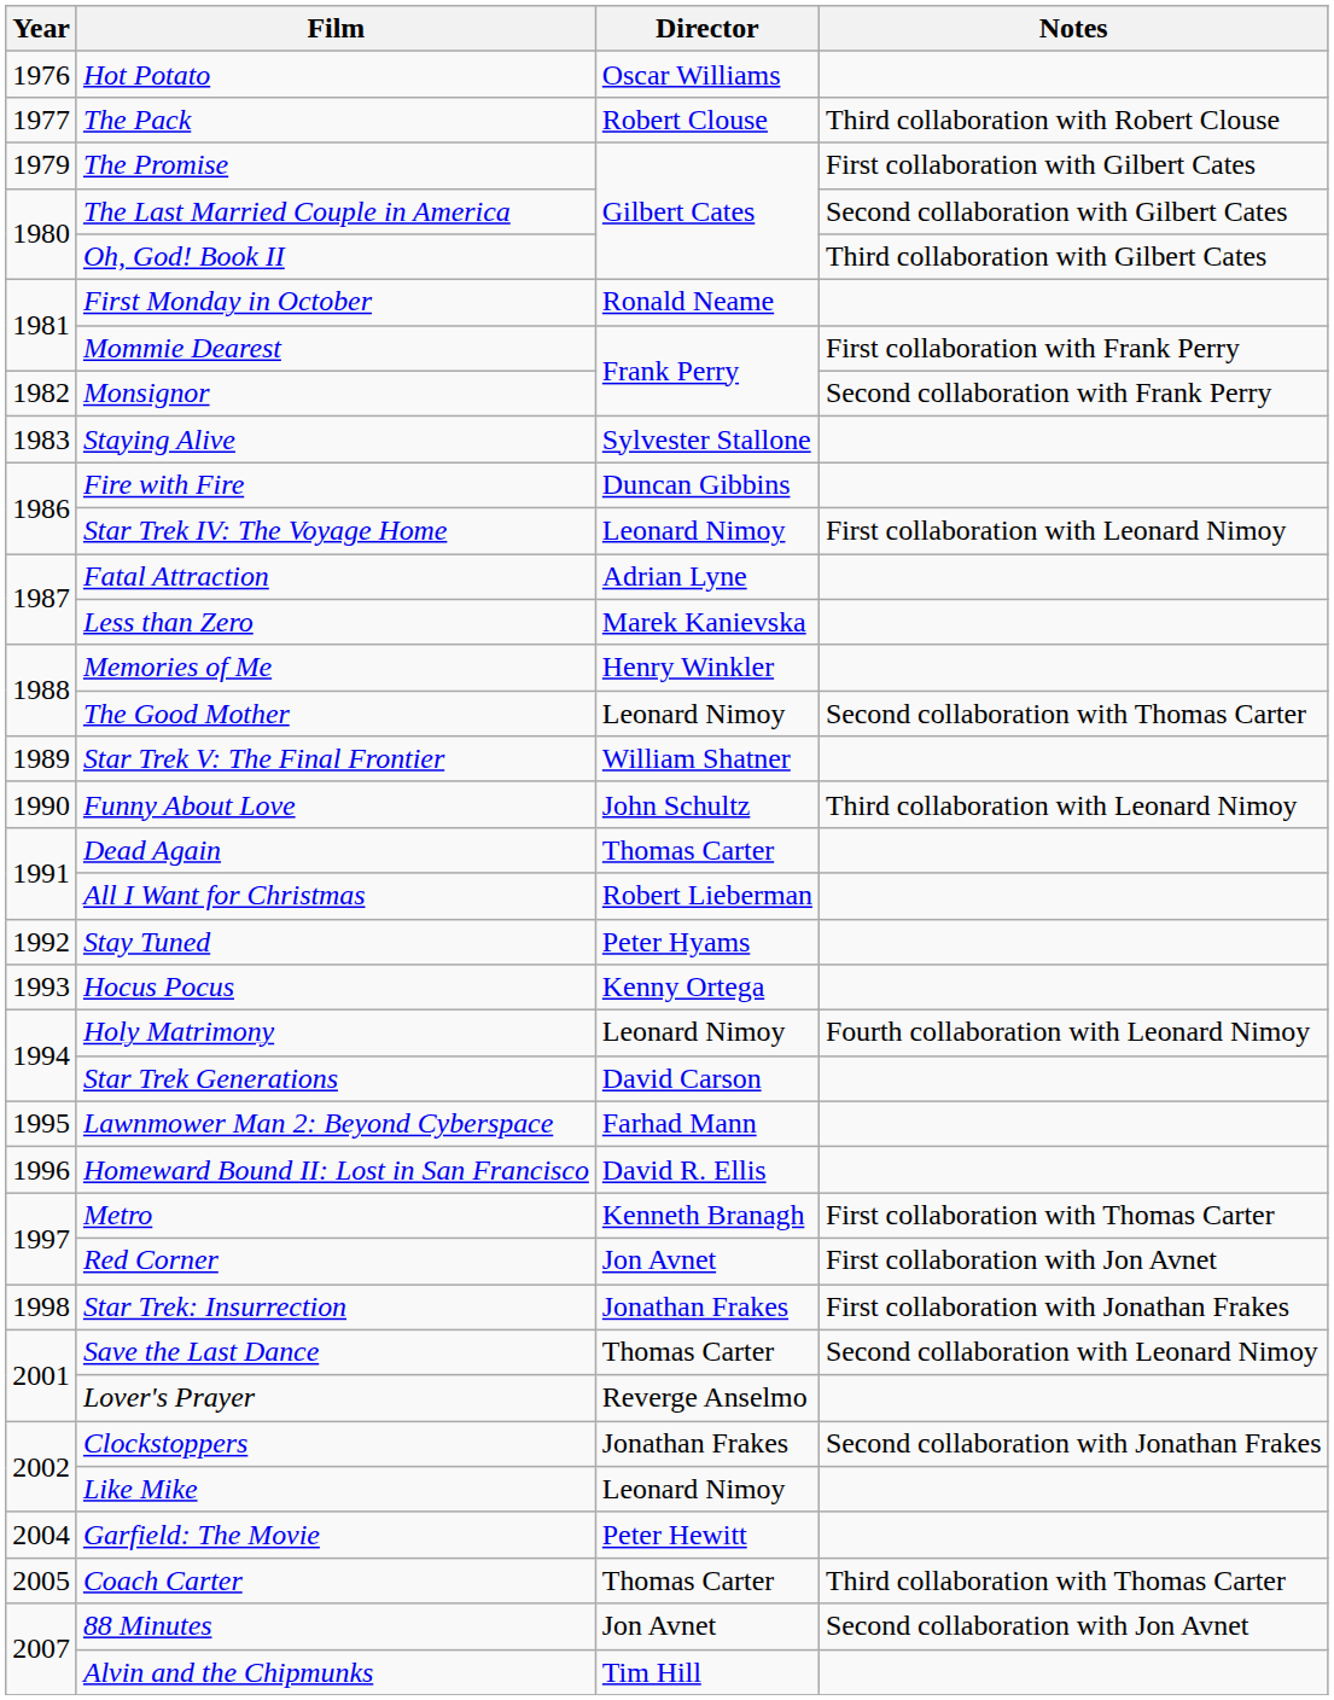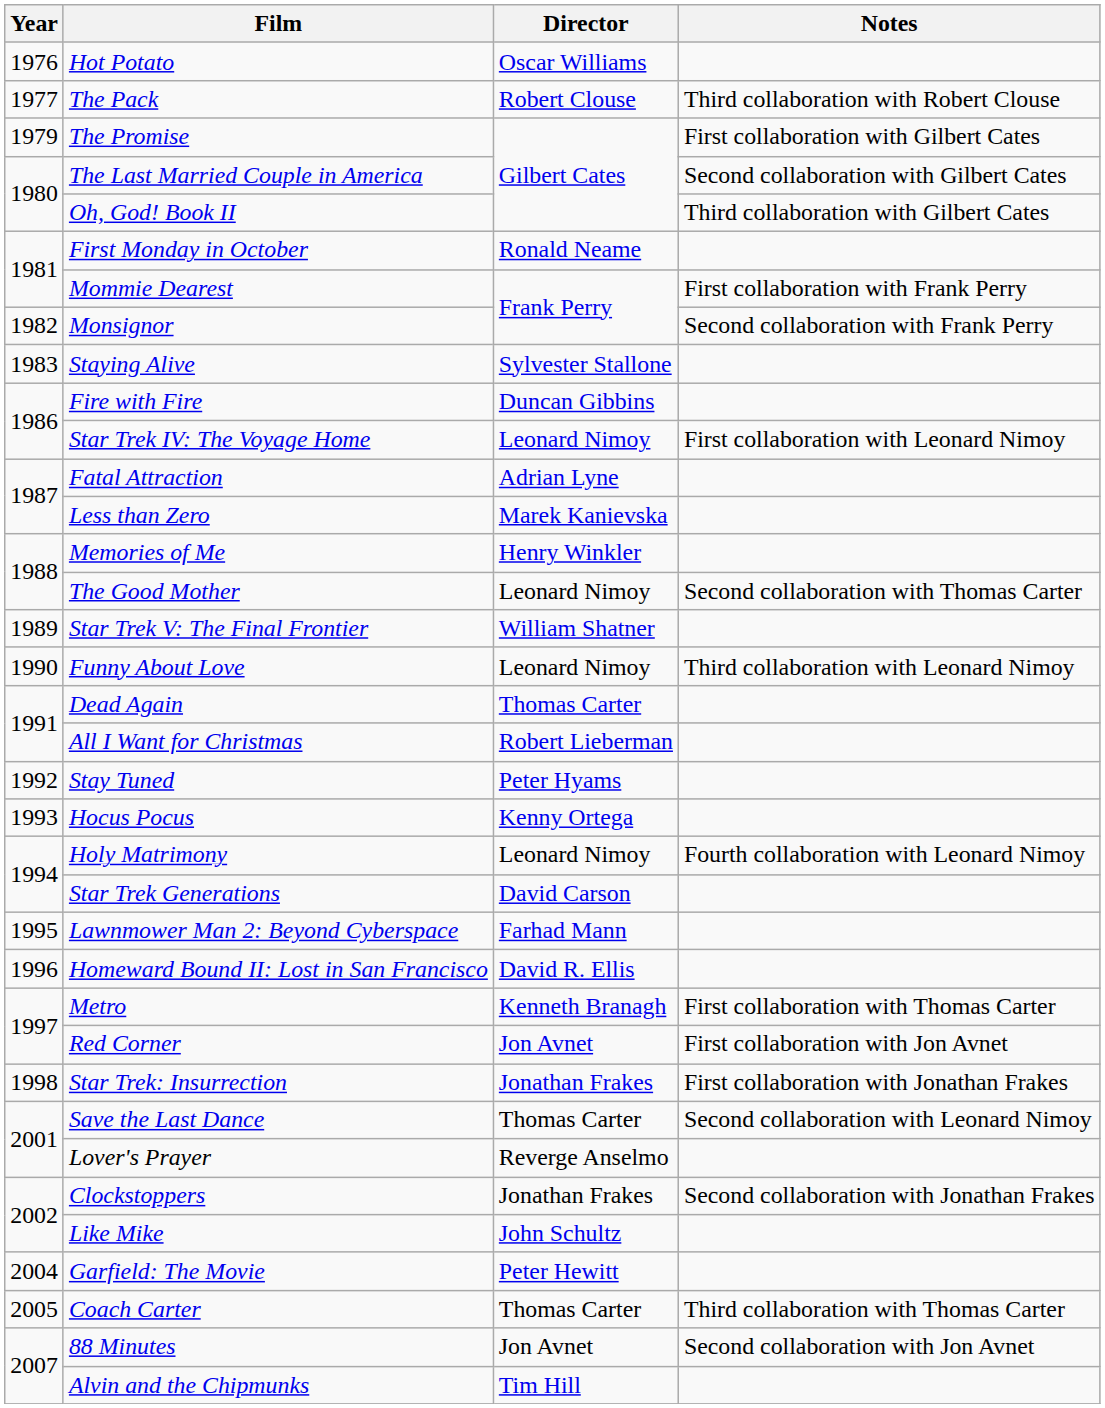Funny About Love | Director: John Schultz -> Leonard Nimoy
Like Mike | Director: Leonard Nimoy -> John Schultz
